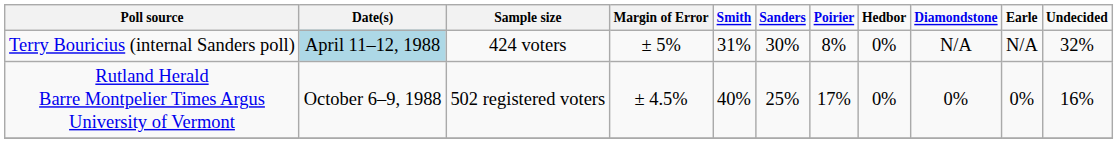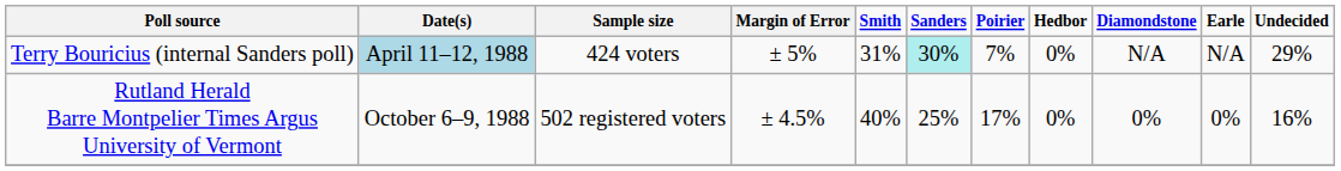Terry Bouricius (internal Sanders poll) | column 6: no background -> paleturquoise background
Terry Bouricius (internal Sanders poll) | column 7: 8% -> 7%
Terry Bouricius (internal Sanders poll) | column 11: 32% -> 29%
